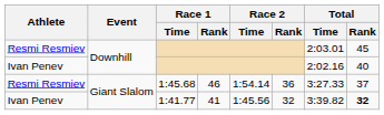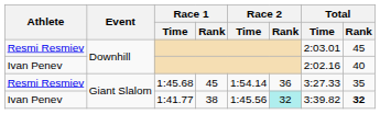1:45.68 | Race 1 / Rank: 46 -> 45
1:45.68 | Total / Rank: 37 -> 35
1:41.77 | Race 1 / Rank: 41 -> 38
1:41.77 | Race 2 / Rank: no background -> paleturquoise background
